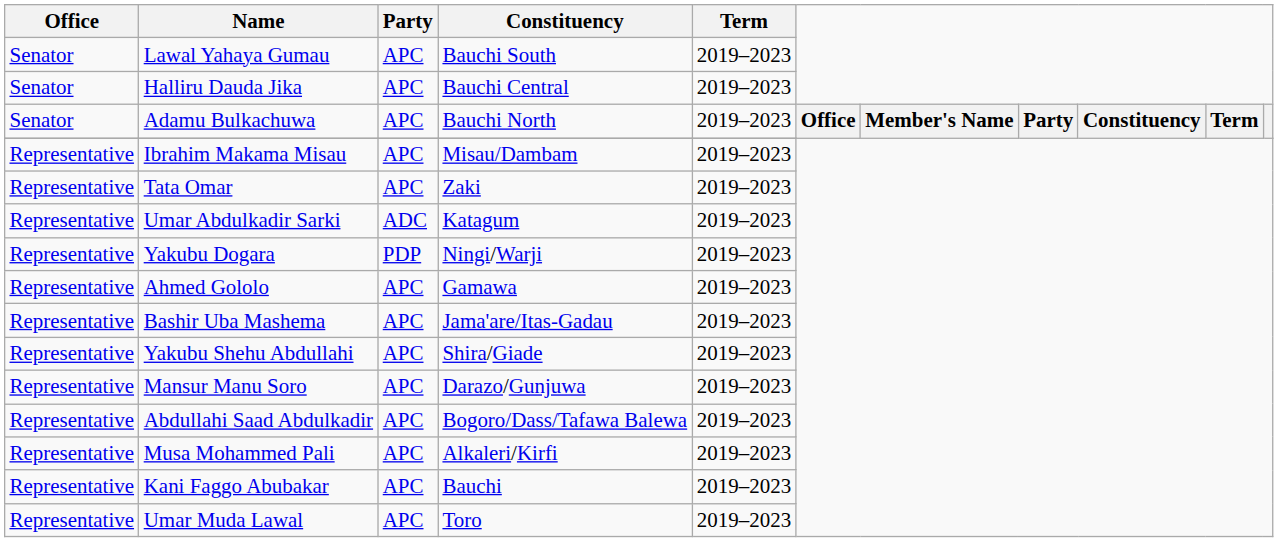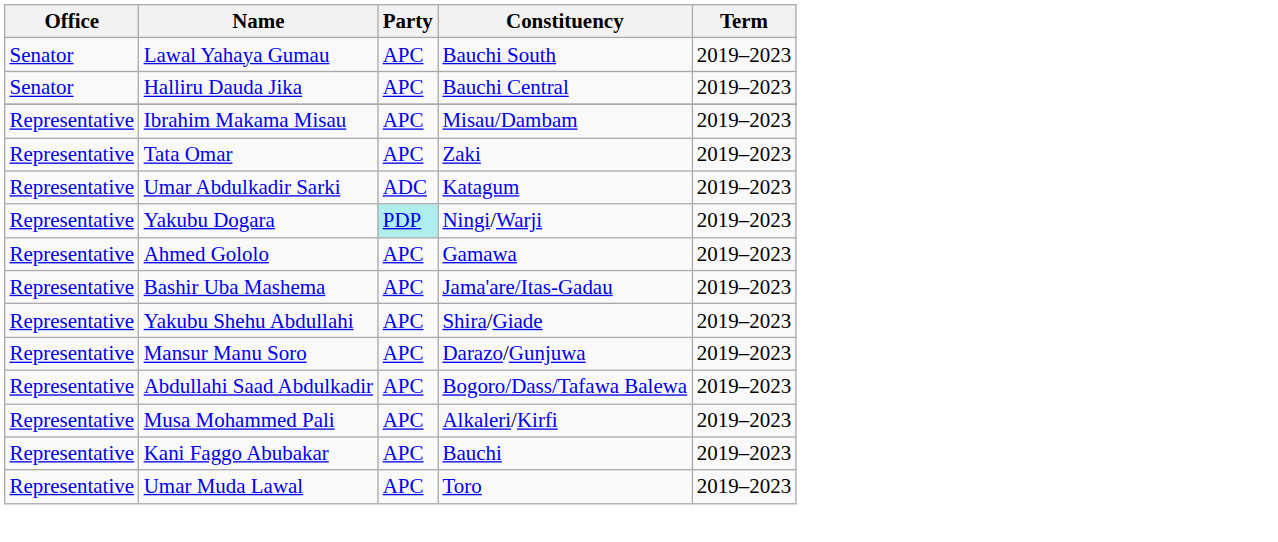- row: Senator | Adamu Bulkachuwa | APC | Bauchi North | 2019–2023 | Office | Member's Name | Party | Constituency | Term
Yakubu Dogara | Party: no background -> paleturquoise background
